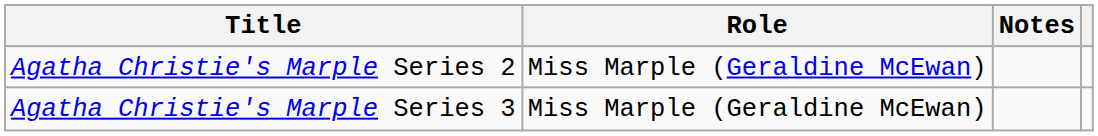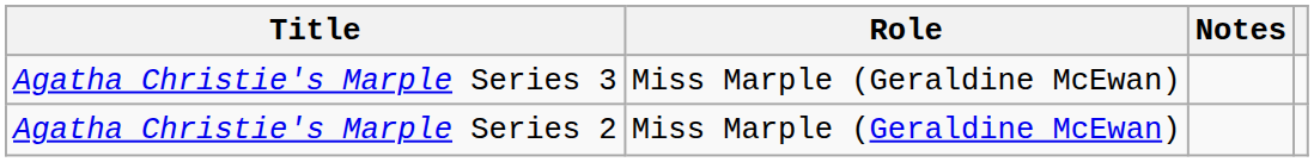rows swapped: Agatha Christie's Marple Series 2 <-> Agatha Christie's Marple Series 3
